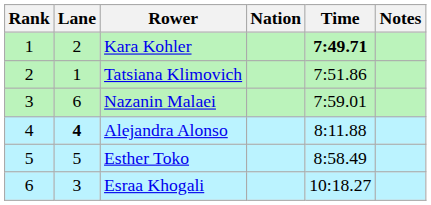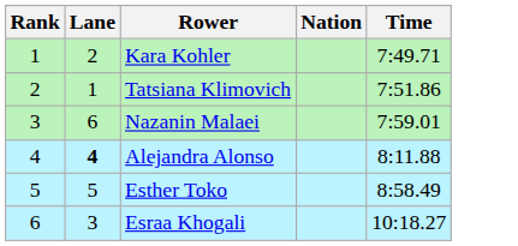- column: Notes
Kara Kohler | Time: bold -> normal
